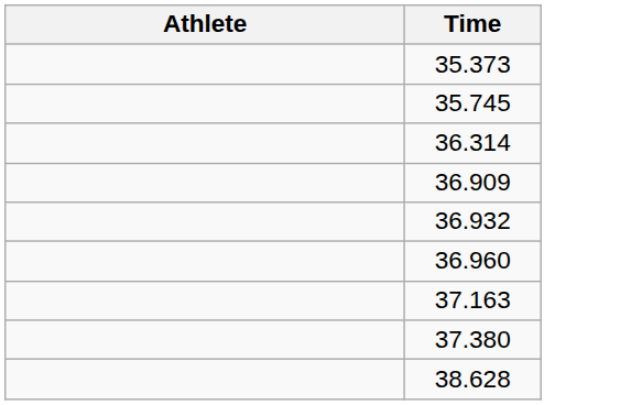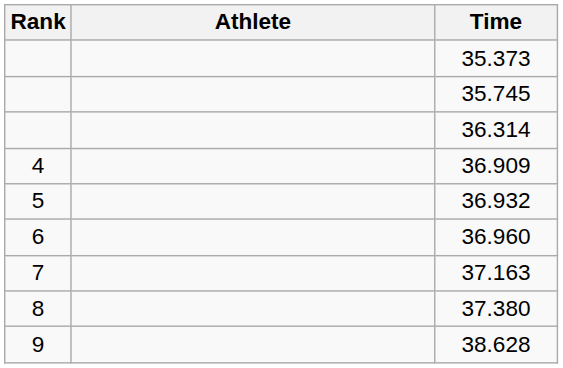+ column: Rank | 4 | 5 | 6 | 7 | 8 | 9
